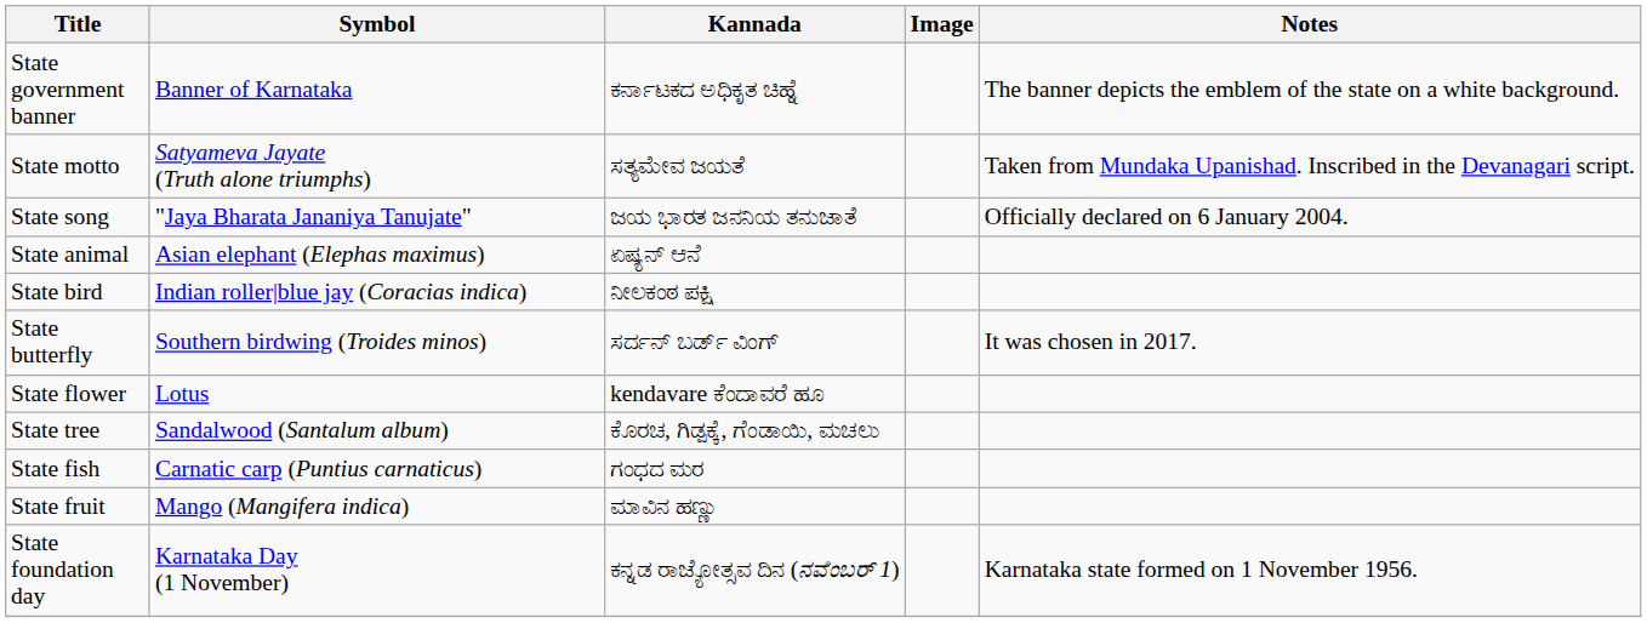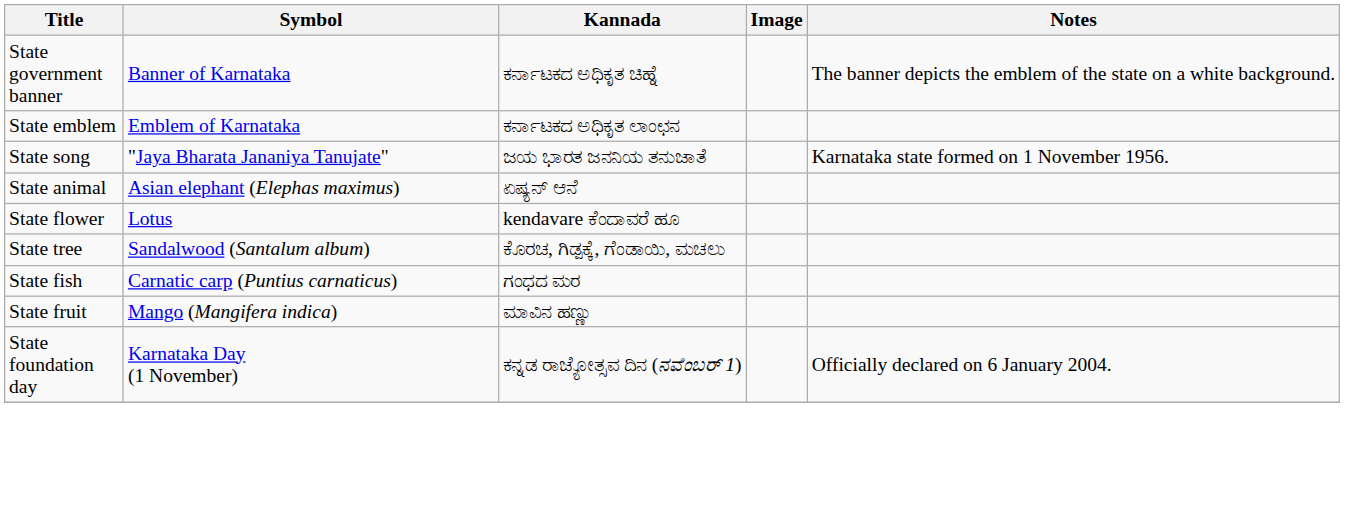+ row: State emblem | Emblem of Karnataka | ಕರ್ನಾಟಕದ ಅಧಿಕೃತ ಲಾಂಛನ
- row: State motto | Satyameva Jayate (Truth alone triumphs) | ಸತ್ಯಮೇವ ಜಯತೆ | Taken from Mundaka Upanishad. Inscribed in the Devanagari script.
State song | Notes: Officially declared on 6 January 2004. -> Karnataka state formed on 1 November 1956.
- row: State bird | Indian roller|blue jay (Coracias indica) | ನೀಲಕಂಠ ಪಕ್ಷಿ
- row: State butterfly | Southern birdwing (Troides minos) | ಸರ್ದನ್ ಬರ್ಡ್ ವಿಂಗ್ | It was chosen in 2017.
State foundation day | Notes: Karnataka state formed on 1 November 1956. -> Officially declared on 6 January 2004.
